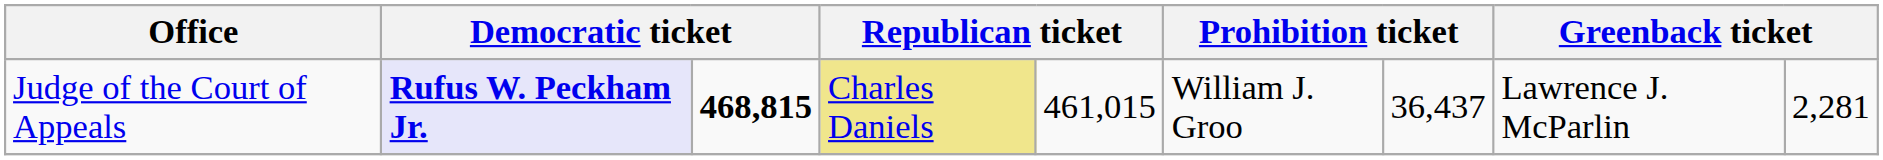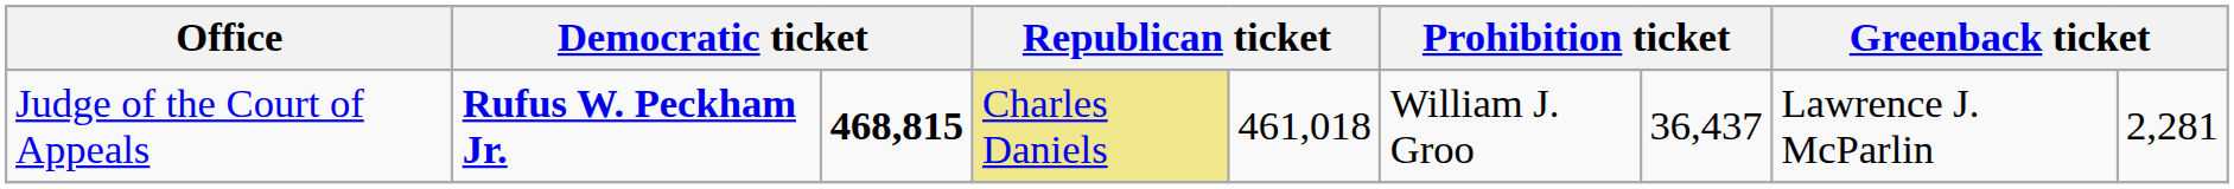Judge of the Court of Appeals | column 2: lavender background -> no background
Judge of the Court of Appeals | column 5: 461,015 -> 461,018
